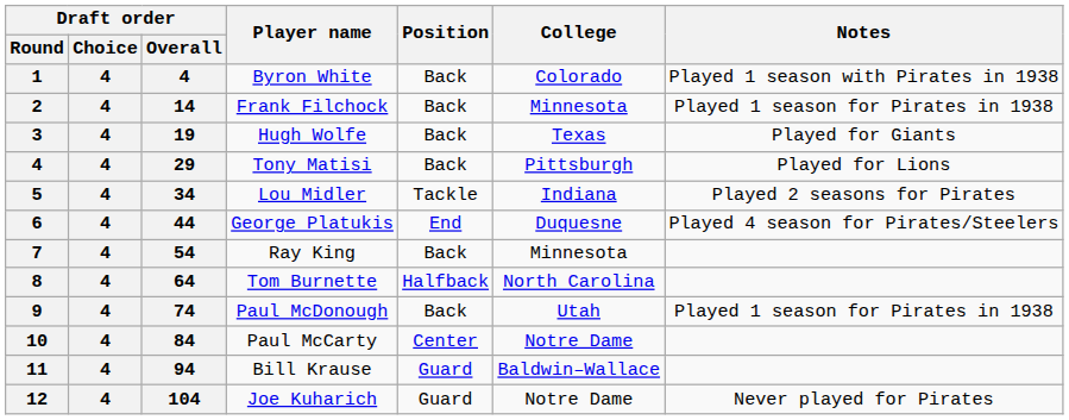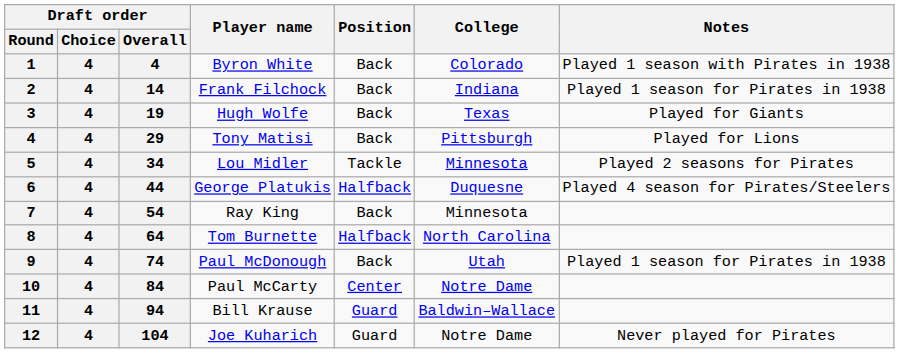Frank Filchock | College: Minnesota -> Indiana
Lou Midler | College: Indiana -> Minnesota
George Platukis | Position: End -> Halfback
